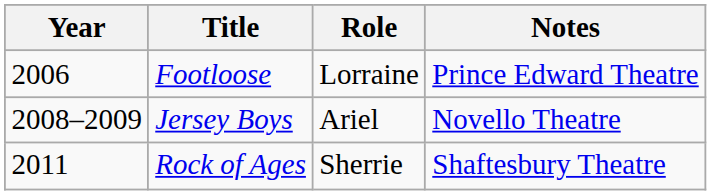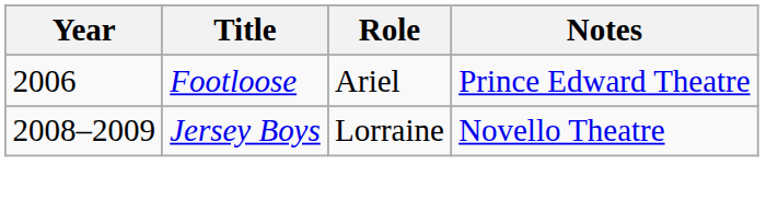Footloose | Role: Lorraine -> Ariel
Jersey Boys | Role: Ariel -> Lorraine
- row: 2011 | Rock of Ages | Sherrie | Shaftesbury Theatre
